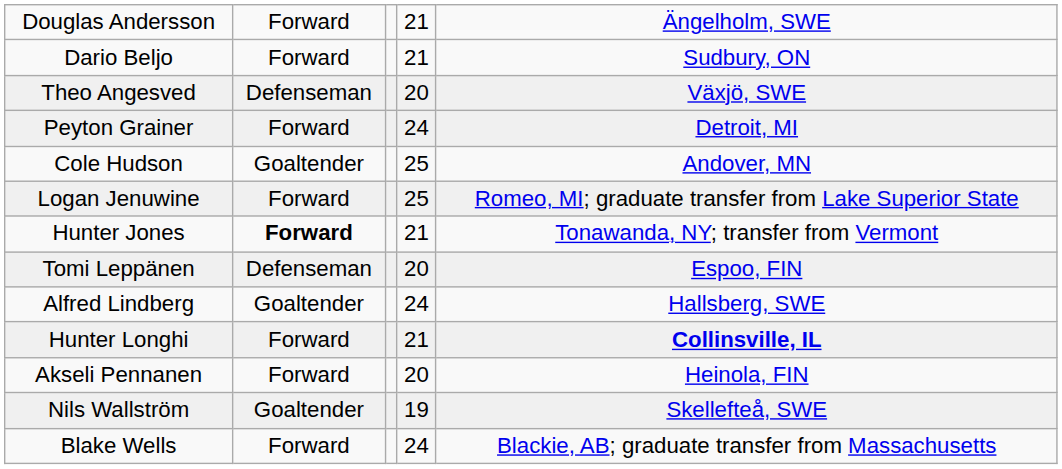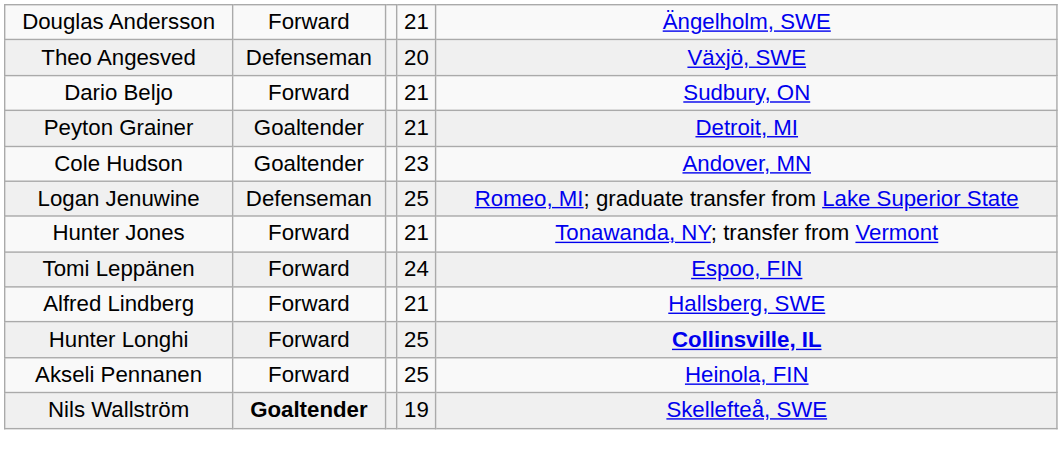rows swapped: Theo Angesved <-> Dario Beljo
Peyton Grainer | column 2: Forward -> Goaltender
Peyton Grainer | column 4: 24 -> 21
Cole Hudson | column 4: 25 -> 23
Logan Jenuwine | column 2: Forward -> Defenseman
Hunter Jones | column 2: bold -> normal
Tomi Leppänen | column 2: Defenseman -> Forward
Tomi Leppänen | column 4: 20 -> 24
Alfred Lindberg | column 2: Goaltender -> Forward
Alfred Lindberg | column 4: 24 -> 21
Hunter Longhi | column 4: 21 -> 25
Akseli Pennanen | column 4: 20 -> 25
Nils Wallström | column 2: normal -> bold
- row: Blake Wells | Forward | 24 | Blackie, AB; graduate transfer from Massachusetts
